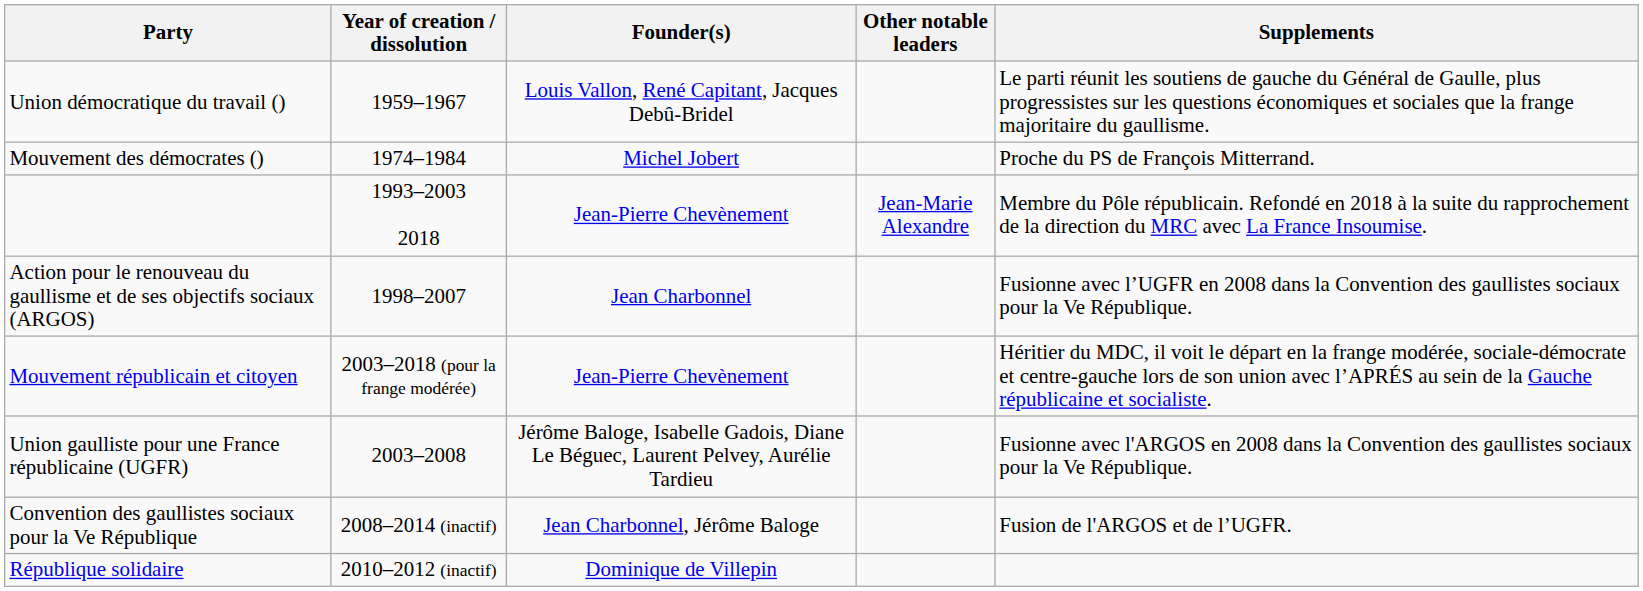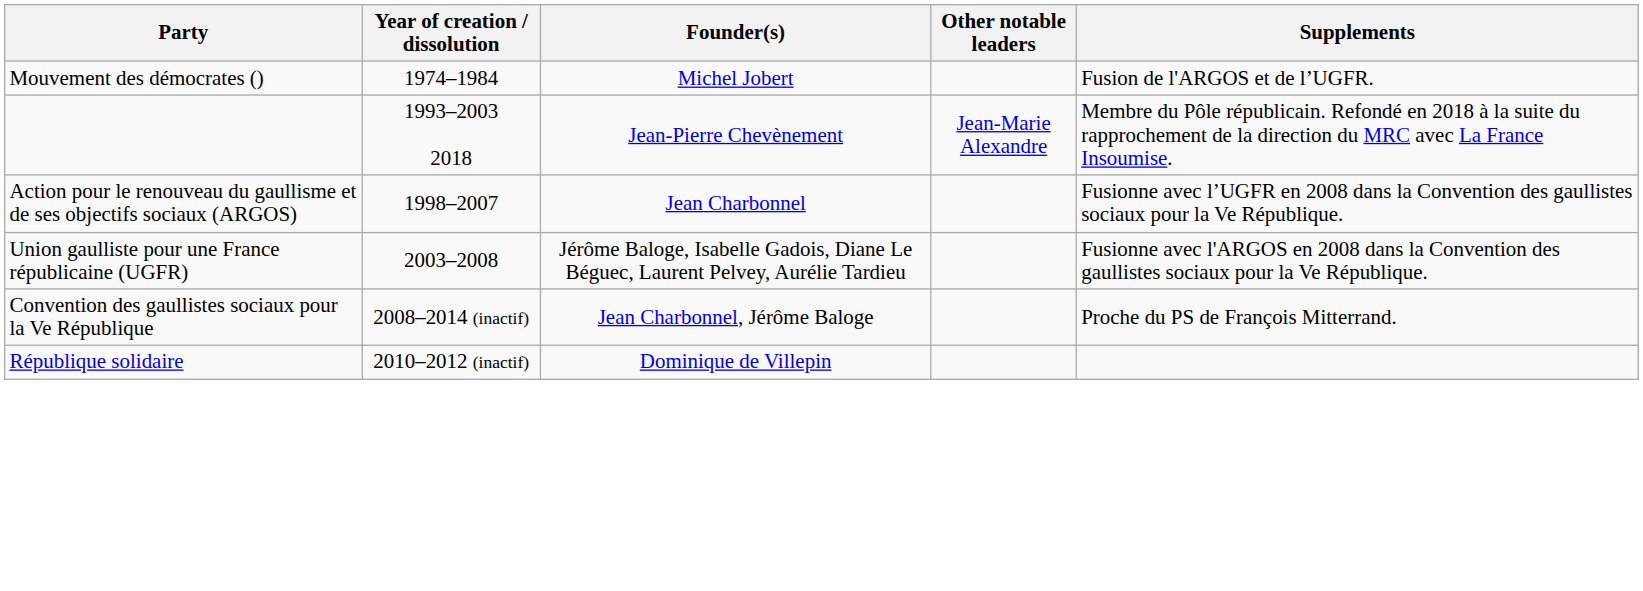- row: Union démocratique du travail () | 1959–1967 | Louis Vallon, René Capitant, Jacques Debû-Bridel | Le parti réunit les soutiens de gauche du Général de Gaulle, plus progressistes sur les questions économiques et sociales que la frange majoritaire du gaullisme.
Mouvement des démocrates () | Supplements: Proche du PS de François Mitterrand. -> Fusion de l'ARGOS et de l’UGFR.
- row: Mouvement républicain et citoyen | 2003–2018 (pour la frange modérée) | Jean-Pierre Chevènement | Héritier du MDC, il voit le départ en la frange modérée, sociale-démocrate et centre-gauche lors de son union avec l’APRÉS au sein de la Gauche républicaine et socialiste.
Convention des gaullistes sociaux pour la Ve République | Supplements: Fusion de l'ARGOS et de l’UGFR. -> Proche du PS de François Mitterrand.
